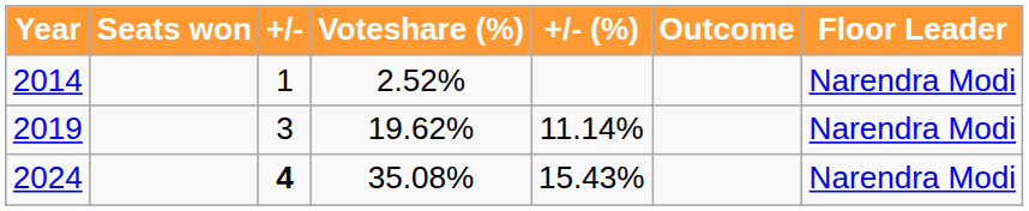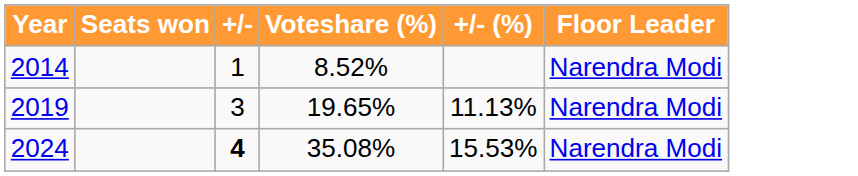- column: Outcome
2014 | Voteshare (%): 2.52% -> 8.52%
2019 | Voteshare (%): 19.62% -> 19.65%
2019 | +/- (%): 11.14% -> 11.13%
2024 | +/- (%): 15.43% -> 15.53%
